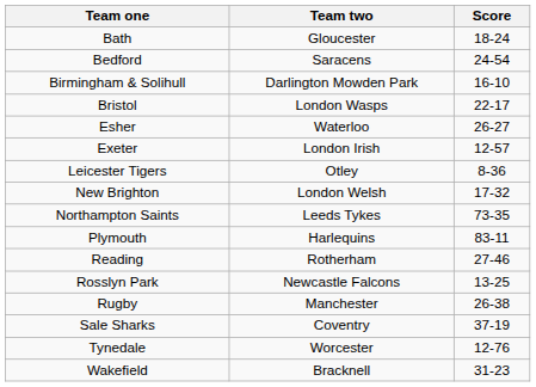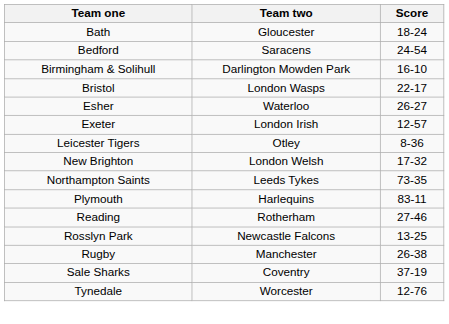- row: Wakefield | Bracknell | 31-23
